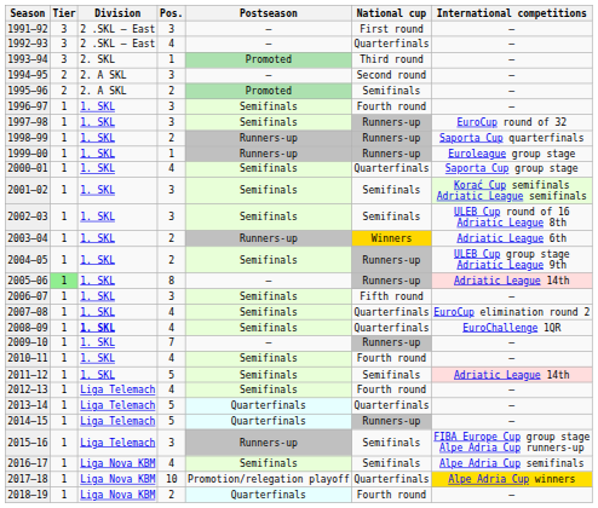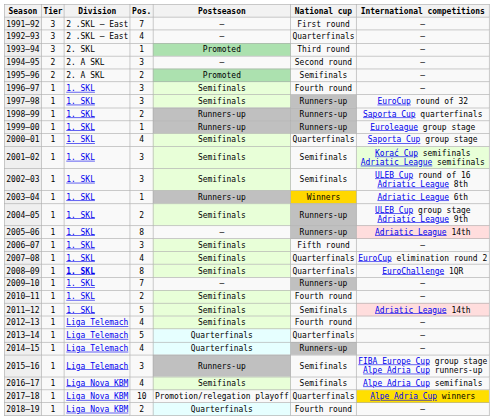1991–92 | Pos.: 3 -> 7
2003–04 | Pos.: 2 -> 1
2005–06 | Tier: lightgreen background -> no background
2008–09 | Pos.: 4 -> 8
2010–11 | Pos.: 4 -> 2
2014–15 | Pos.: 5 -> 4
